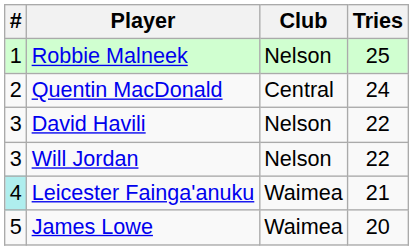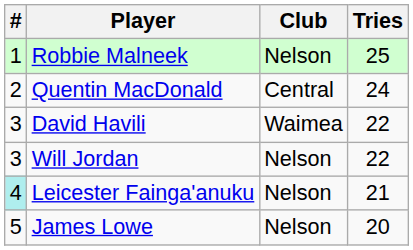David Havili | Club: Nelson -> Waimea
Leicester Fainga'anuku | Club: Waimea -> Nelson
James Lowe | Club: Waimea -> Nelson
